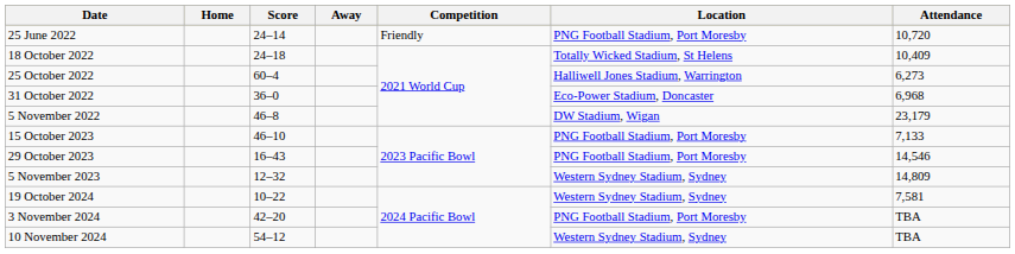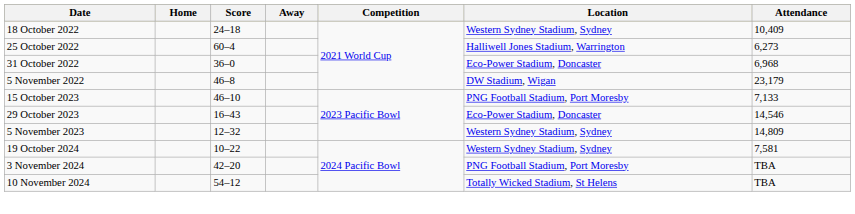- row: 25 June 2022 | 24–14 | Friendly | PNG Football Stadium, Port Moresby | 10,720
18 October 2022 | Location: Totally Wicked Stadium, St Helens -> Western Sydney Stadium, Sydney
29 October 2023 | Location: PNG Football Stadium, Port Moresby -> Eco-Power Stadium, Doncaster
10 November 2024 | Location: Western Sydney Stadium, Sydney -> Totally Wicked Stadium, St Helens
